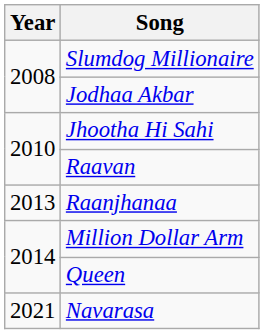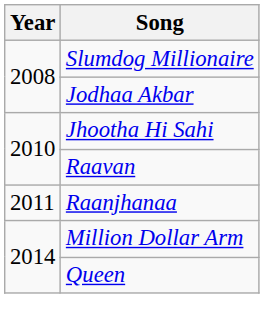Raanjhanaa | Year: 2013 -> 2011
- row: 2021 | Navarasa
